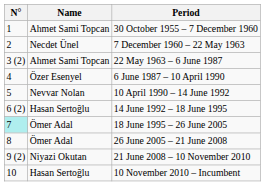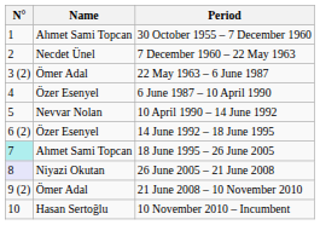22 May 1963 – 6 June 1987 | Name: Ahmet Sami Topcan -> Ömer Adal
14 June 1992 – 18 June 1995 | Name: Hasan Sertoğlu -> Özer Esenyel
18 June 1995 – 26 June 2005 | Name: Ömer Adal -> Ahmet Sami Topcan
26 June 2005 – 21 June 2008 | N°: no background -> lavender background
26 June 2005 – 21 June 2008 | Name: Ömer Adal -> Niyazi Okutan
21 June 2008 – 10 November 2010 | Name: Niyazi Okutan -> Ömer Adal
